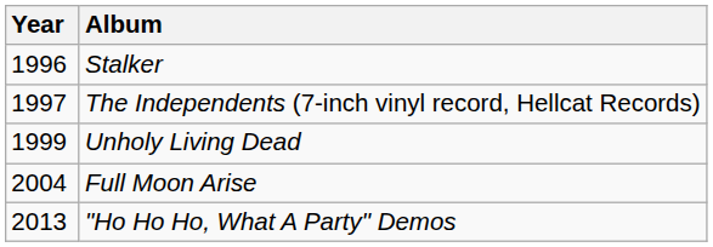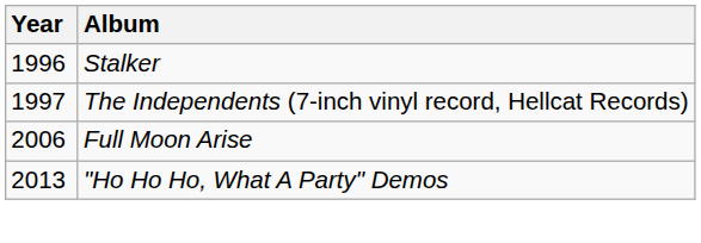- row: 1999 | Unholy Living Dead
Full Moon Arise | Year: 2004 -> 2006
